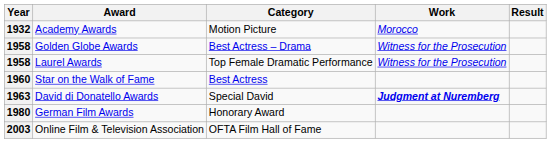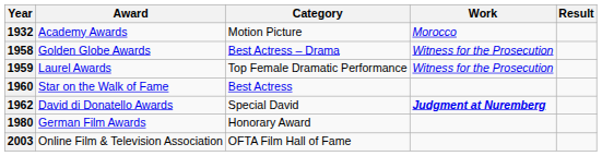Laurel Awards | Year: 1958 -> 1959
David di Donatello Awards | Year: 1963 -> 1962
